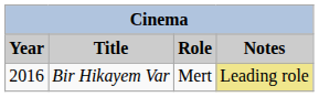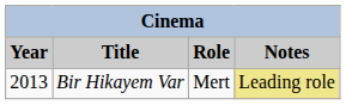Bir Hikayem Var | Year: 2016 -> 2013
